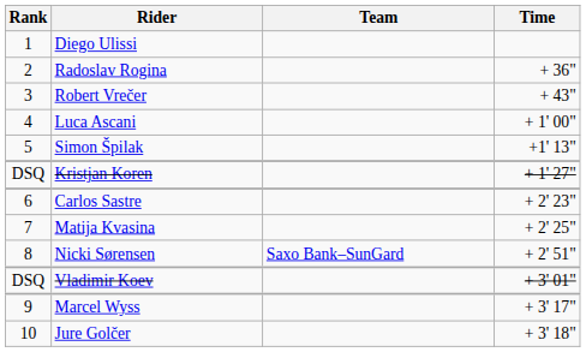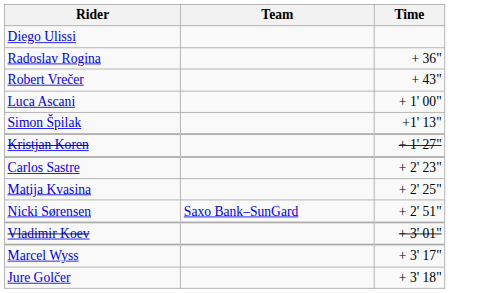- column: Rank | 1 | 2 | 3 | 4 | 5 | DSQ | 6 | 7 | 8 | DSQ | 9 | 10
